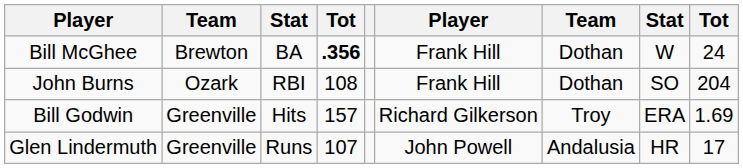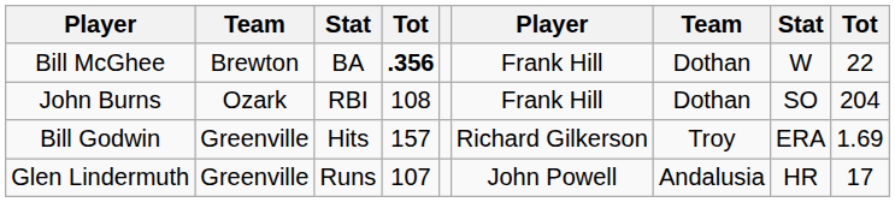Bill McGhee | column 9: 24 -> 22
